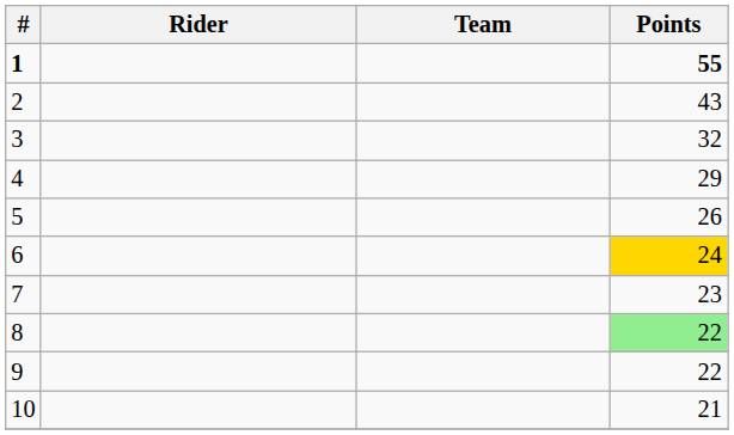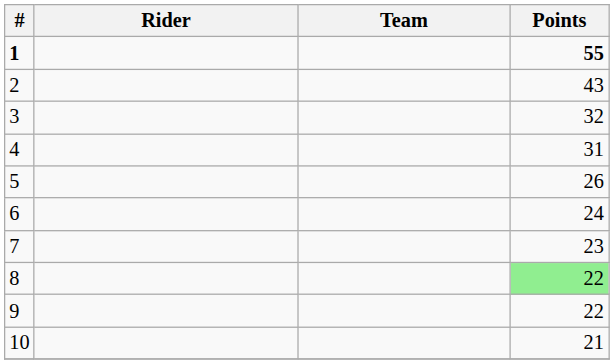4 | Points: 29 -> 31
6 | Points: gold background -> no background
